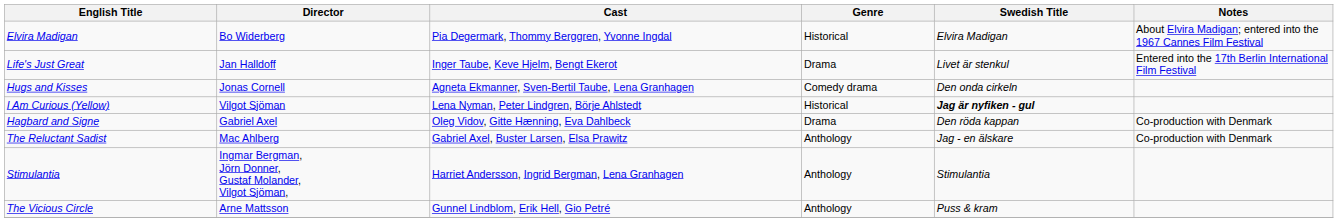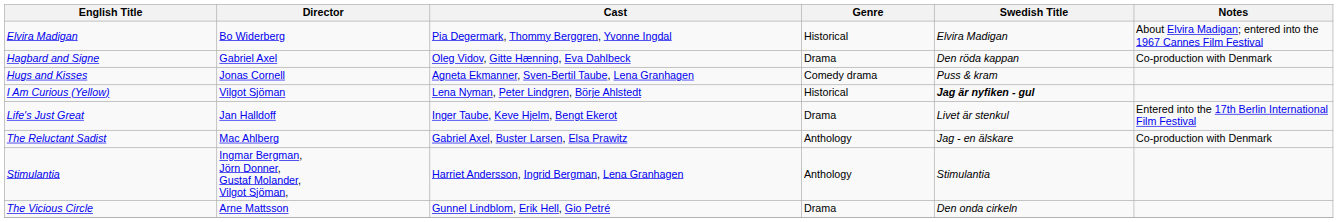rows swapped: Hagbard and Signe <-> Life's Just Great
Hugs and Kisses | Swedish Title: Den onda cirkeln -> Puss & kram
The Vicious Circle | Genre: Anthology -> Drama
The Vicious Circle | Swedish Title: Puss & kram -> Den onda cirkeln
